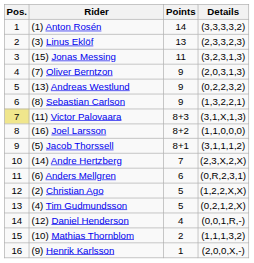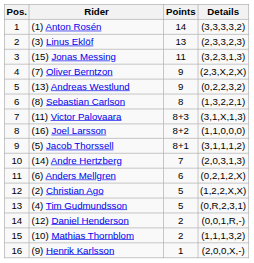(7) Oliver Berntzon | Details: (2,0,3,1,3) -> (2,3,X,2,X)
(8) Sebastian Carlson | Points: 9 -> 8
(11) Victor Palovaara | Pos.: khaki background -> no background
(14) Andre Hertzberg | Details: (2,3,X,2,X) -> (2,0,3,1,3)
(6) Anders Mellgren | Details: (0,R,2,3,1) -> (0,2,1,2,X)
(4) Tim Gudmundsson | Details: (0,2,1,2,X) -> (0,R,2,3,1)
(12) Daniel Henderson | Points: 4 -> 2
